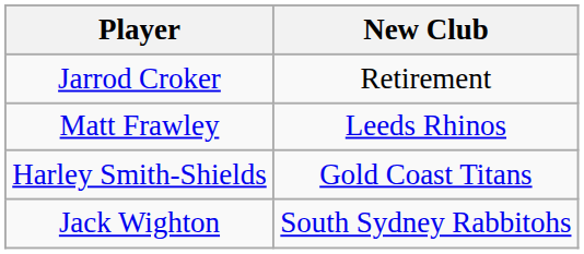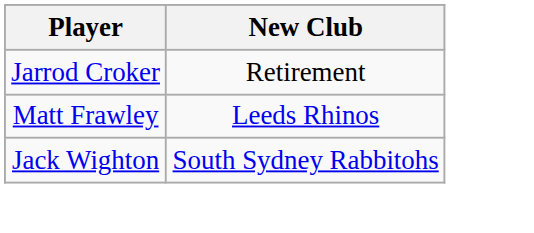- row: Harley Smith-Shields | Gold Coast Titans
